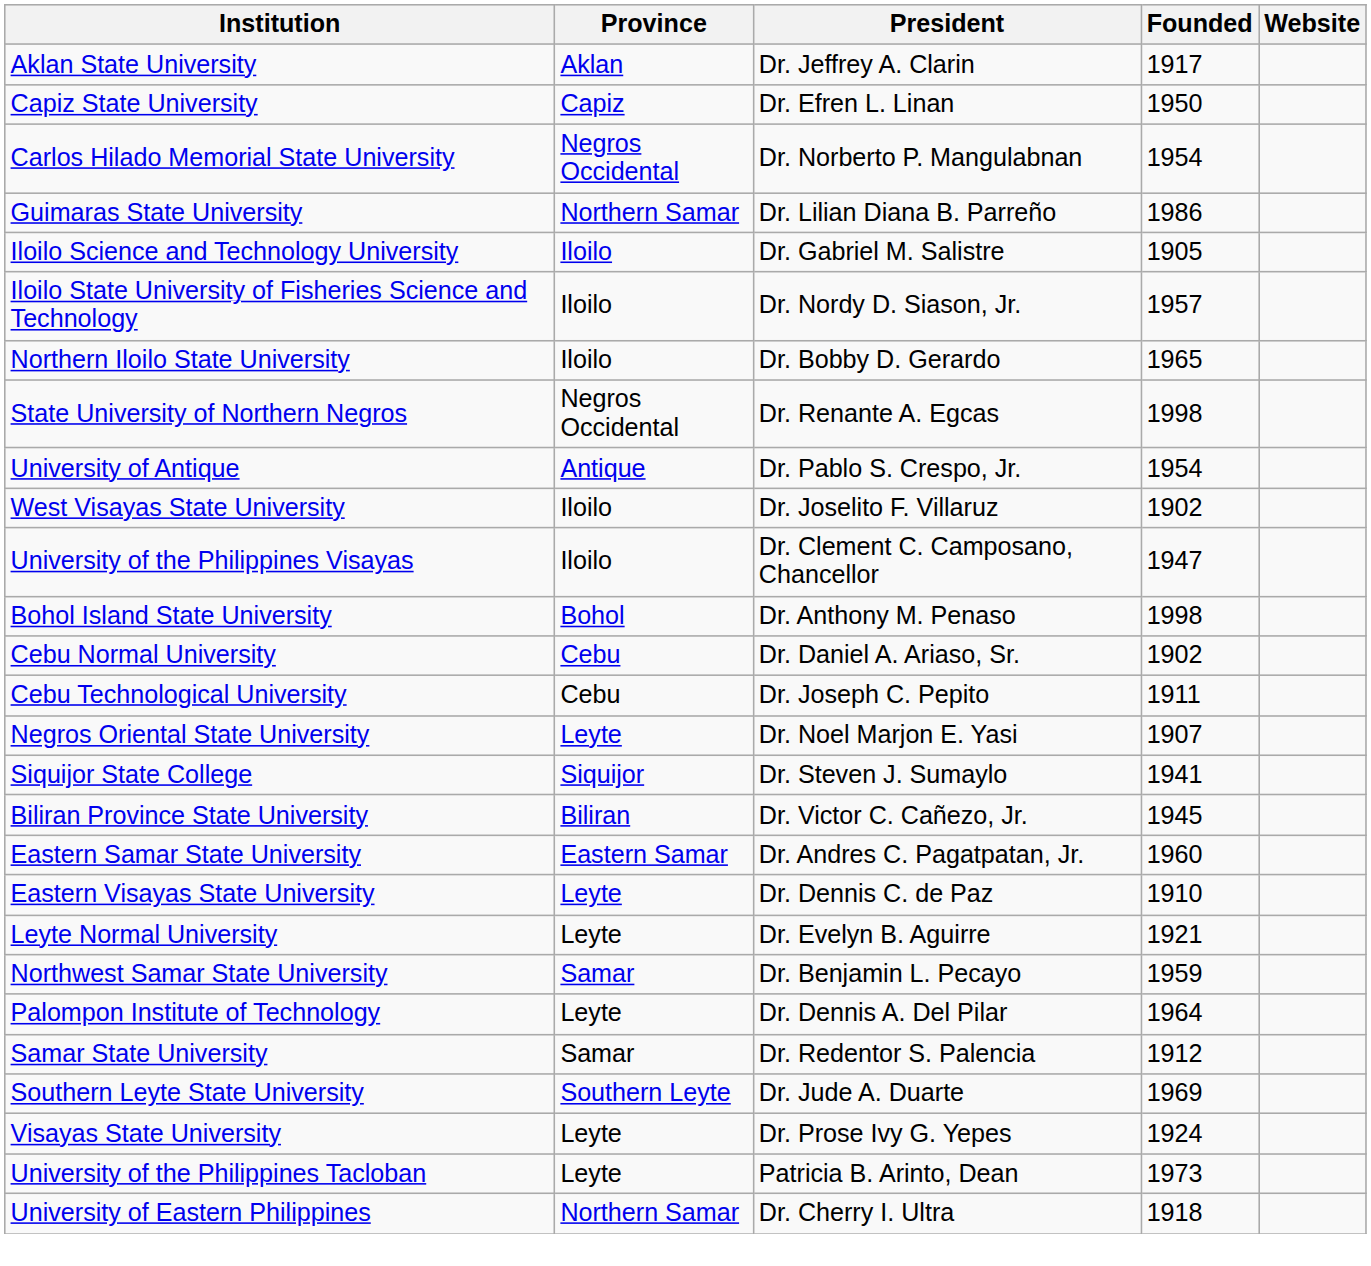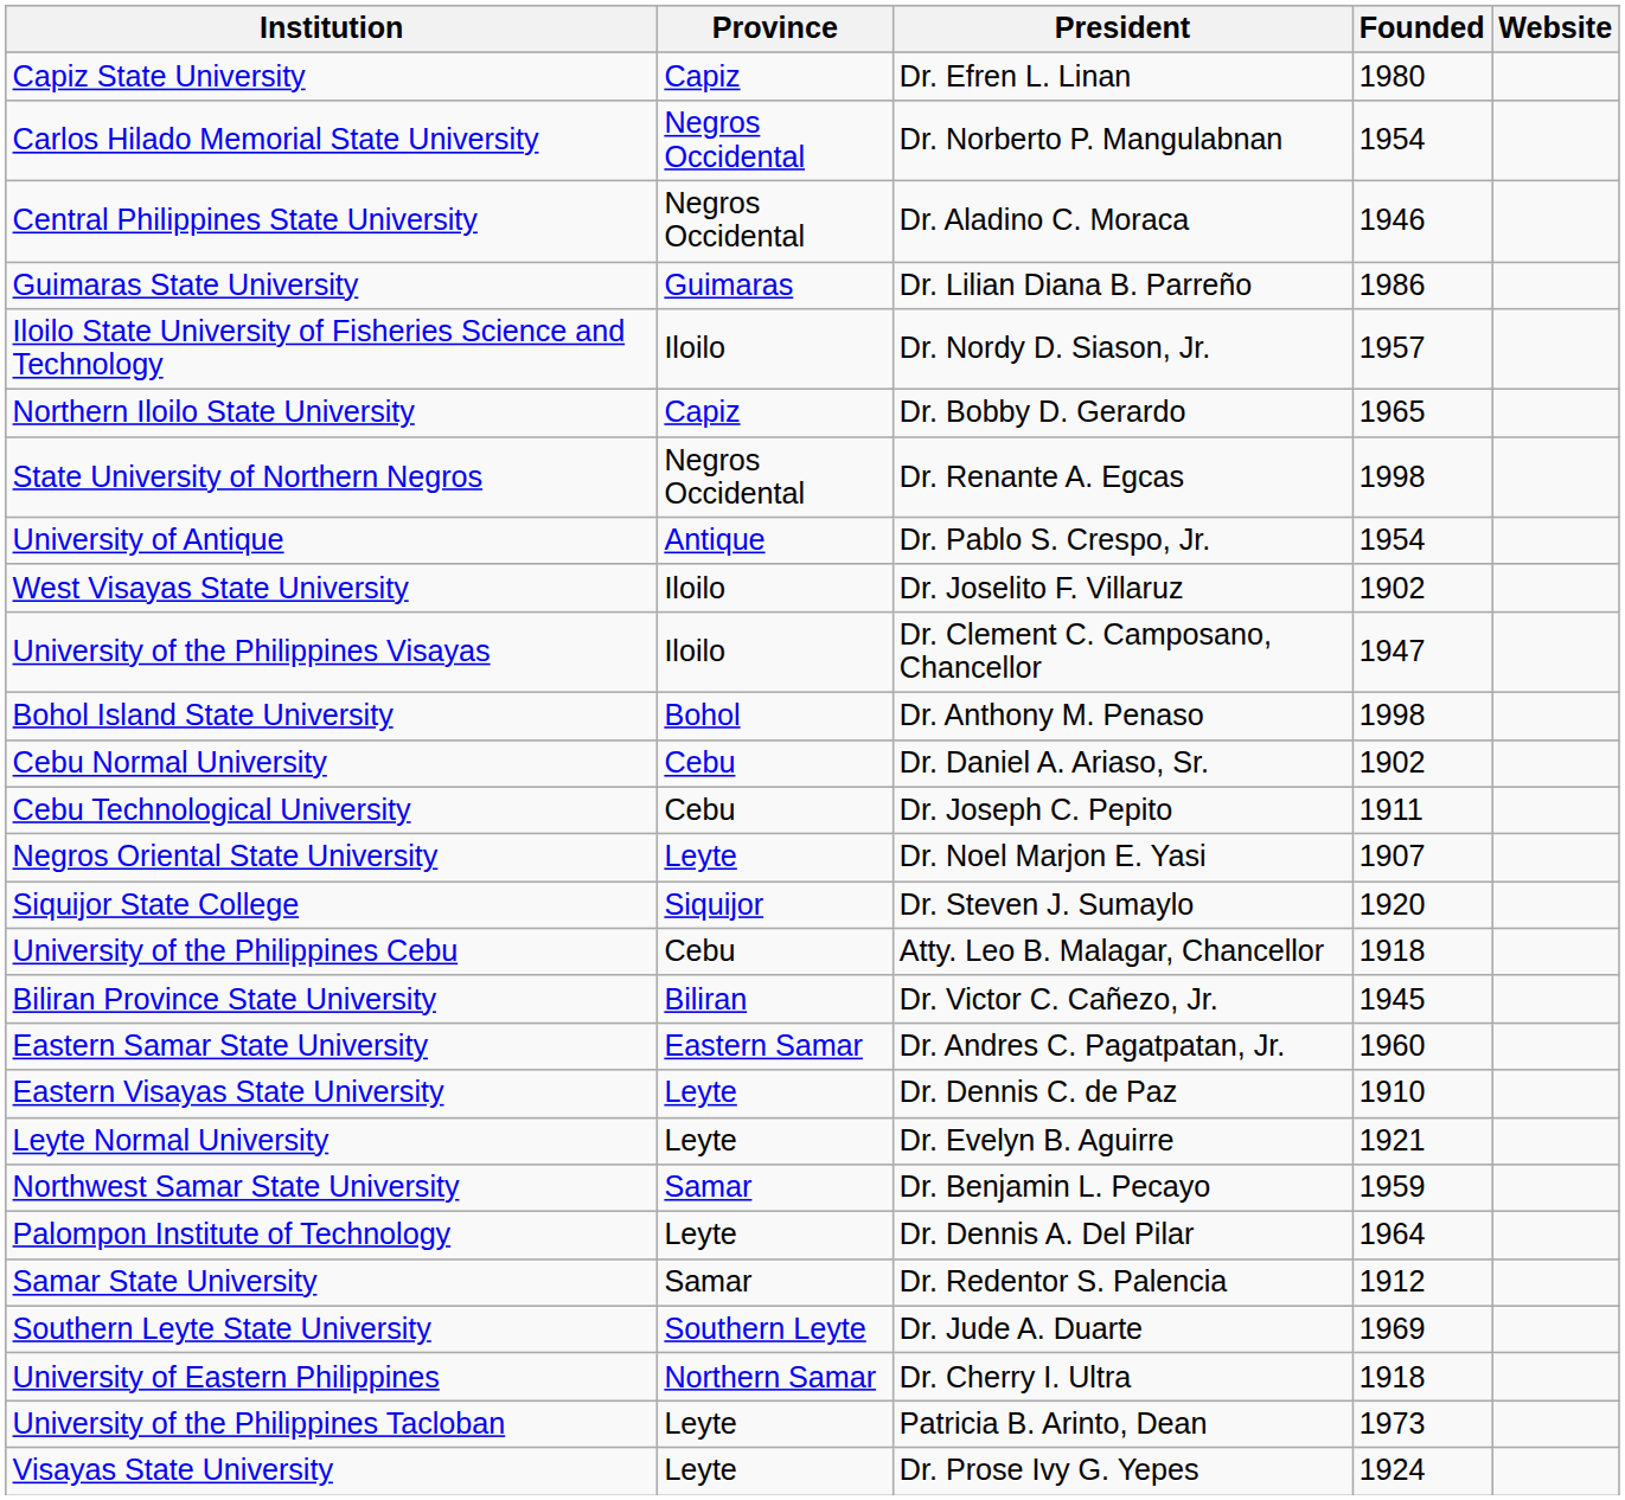- row: Aklan State University | Aklan | Dr. Jeffrey A. Clarin | 1917
Capiz State University | Founded: 1950 -> 1980
+ row: Central Philippines State University | Negros Occidental | Dr. Aladino C. Moraca | 1946
Guimaras State University | Province: Northern Samar -> Guimaras
- row: Iloilo Science and Technology University | Iloilo | Dr. Gabriel M. Salistre | 1905
Northern Iloilo State University | Province: Iloilo -> Capiz
Siquijor State College | Founded: 1941 -> 1920
+ row: University of the Philippines Cebu | Cebu | Atty. Leo B. Malagar, Chancellor | 1918
rows swapped: University of Eastern Philippines <-> Visayas State University
